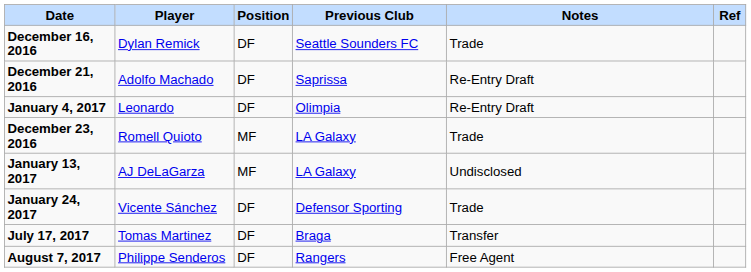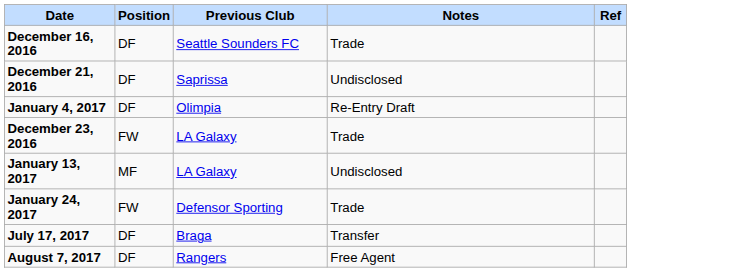- column: Player | Dylan Remick | Adolfo Machado | Leonardo | Romell Quioto | AJ DeLaGarza | Vicente Sánchez | Tomas Martinez | Philippe Senderos
December 21, 2016 | Notes: Re-Entry Draft -> Undisclosed
December 23, 2016 | Position: MF -> FW
January 24, 2017 | Position: DF -> FW
